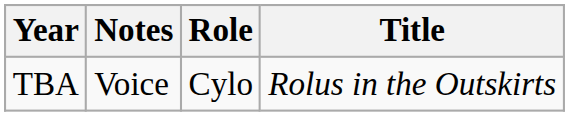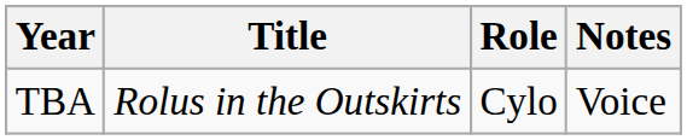columns swapped: Title <-> Notes
